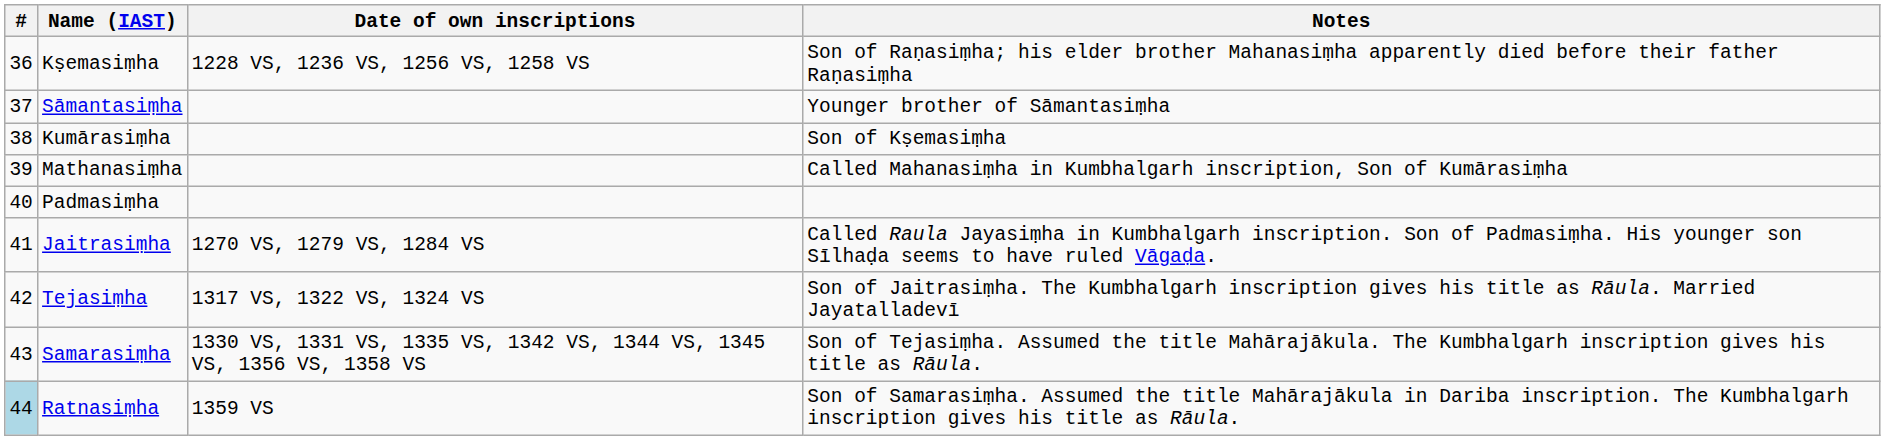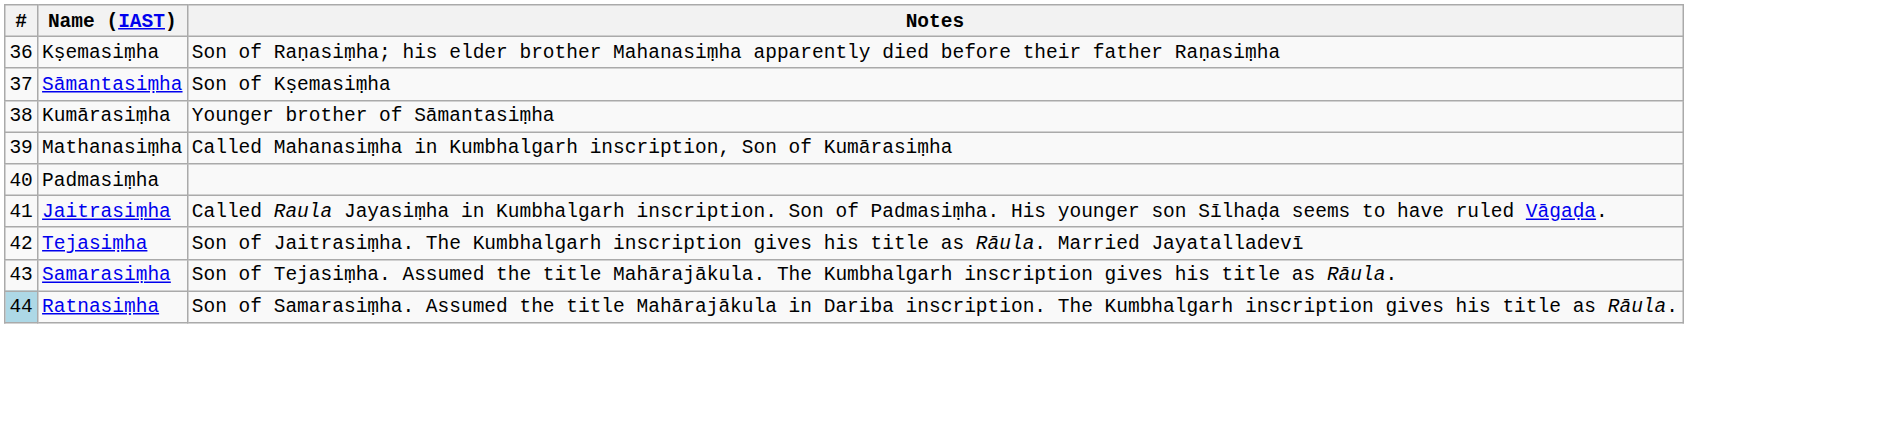- column: Date of own inscriptions | 1228 VS, 1236 VS, 1256 VS, 1258 VS | 1270 VS, 1279 VS, 1284 VS | 1317 VS, 1322 VS, 1324 VS | 1330 VS, 1331 VS, 1335 VS, 1342 VS, 1344 VS, 1345 VS, 1356 VS, 1358 VS | 1359 VS
Sāmantasiṃha | Notes: Younger brother of Sāmantasiṃha -> Son of Kṣemasiṃha
Kumārasiṃha | Notes: Son of Kṣemasiṃha -> Younger brother of Sāmantasiṃha
